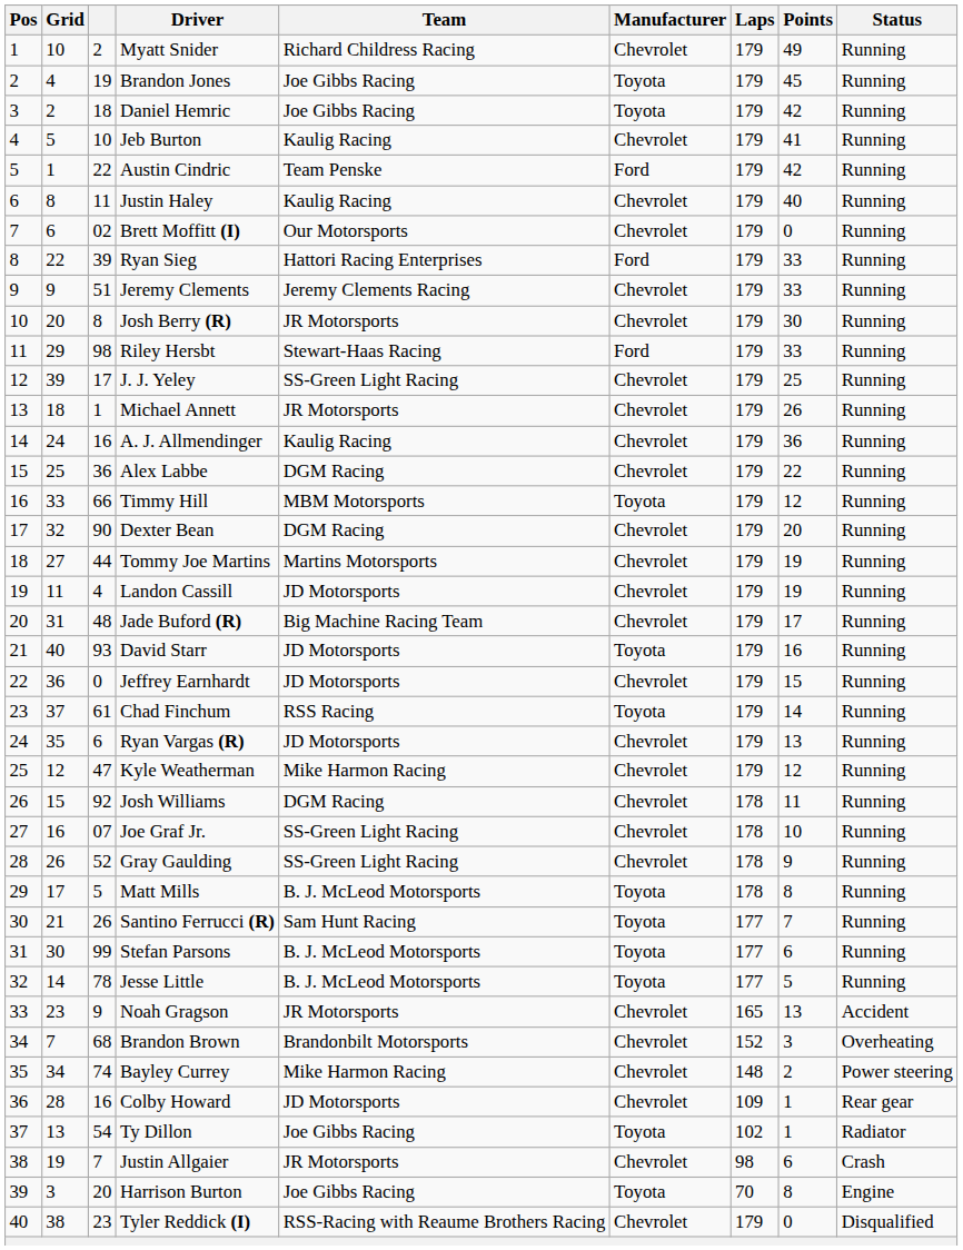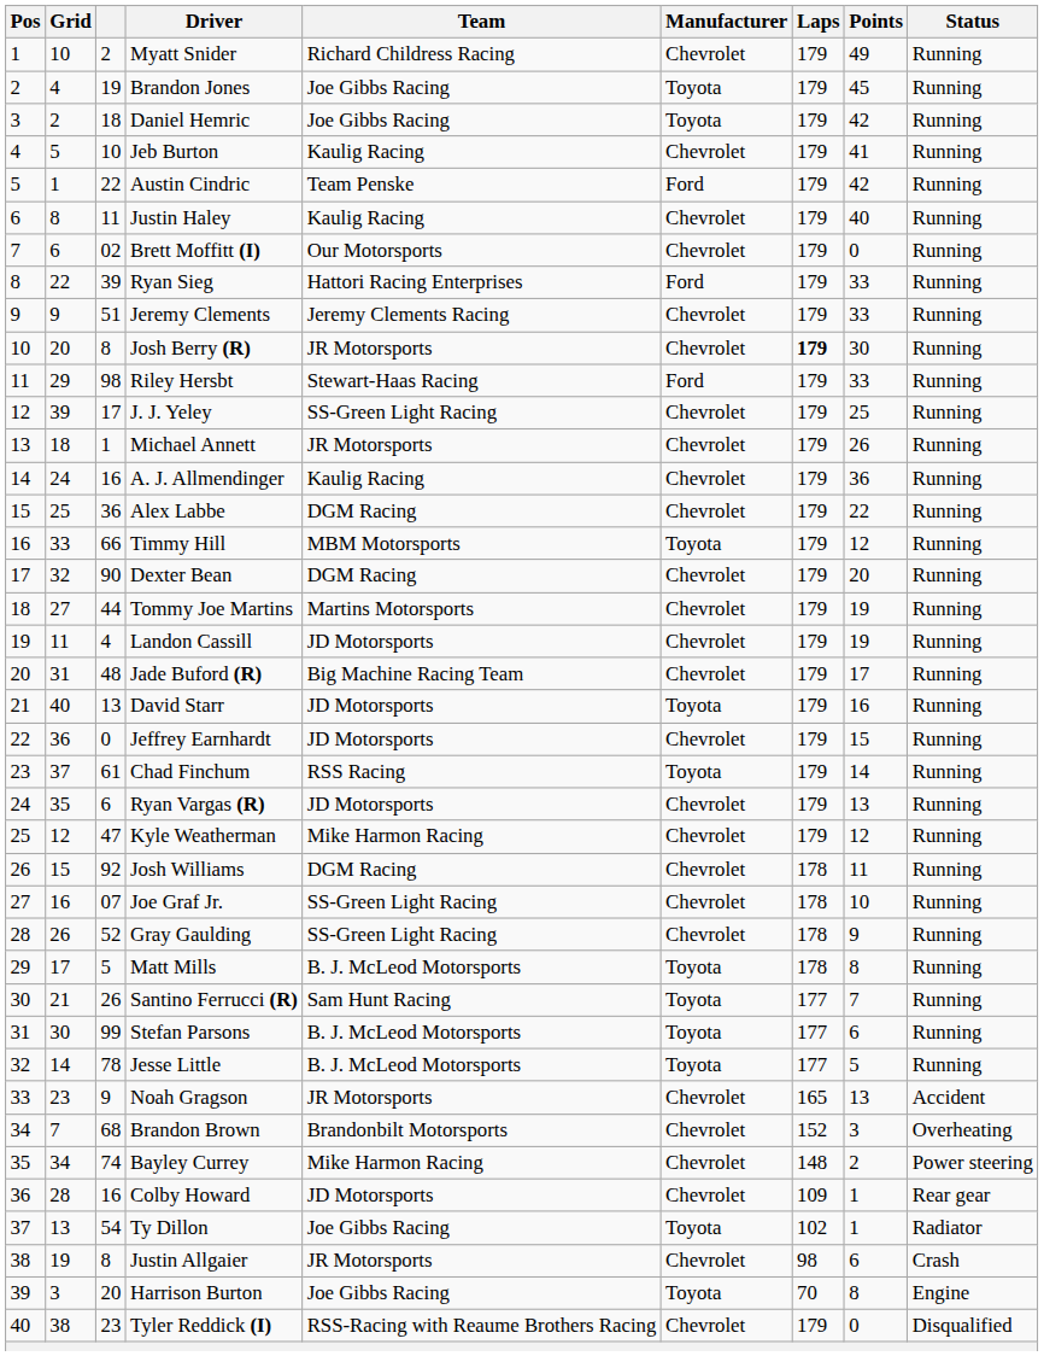Josh Berry (R) | Laps: normal -> bold
David Starr | column 3: 93 -> 13
Justin Allgaier | column 3: 7 -> 8
